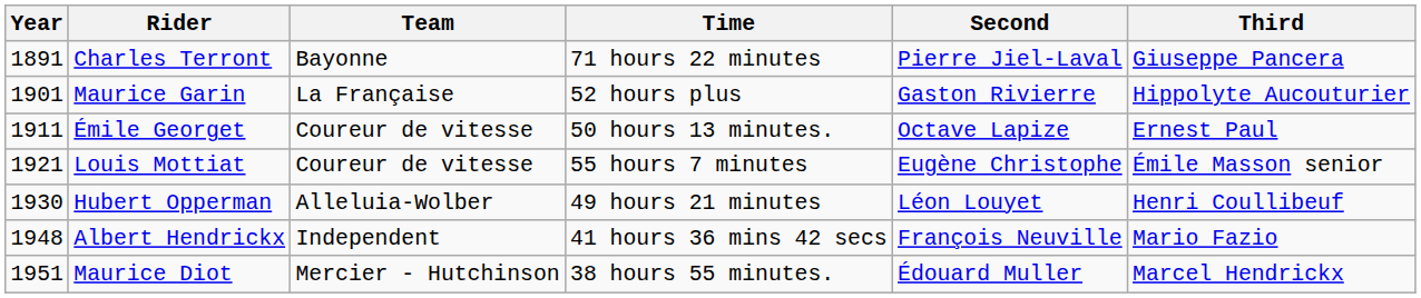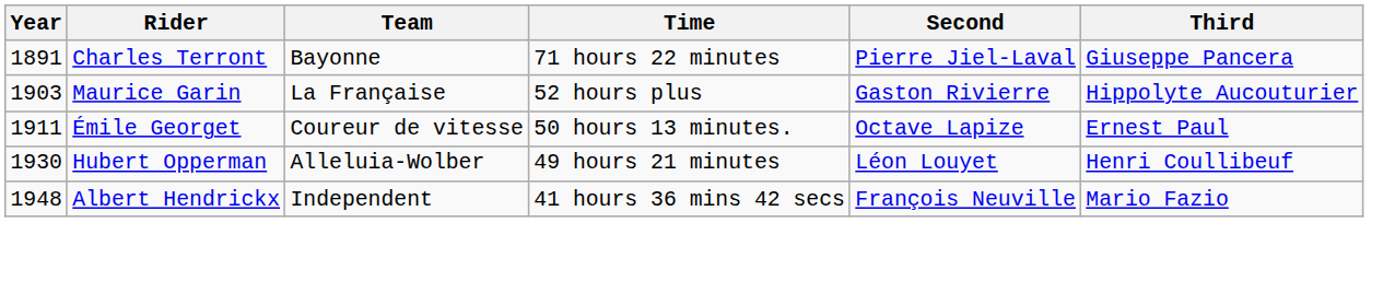Maurice Garin | Year: 1901 -> 1903
- row: 1921 | Louis Mottiat | Coureur de vitesse | 55 hours 7 minutes | Eugène Christophe | Émile Masson senior
- row: 1951 | Maurice Diot | Mercier - Hutchinson | 38 hours 55 minutes. | Édouard Muller | Marcel Hendrickx
